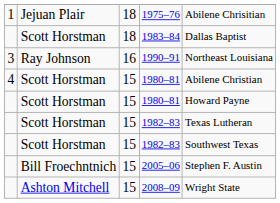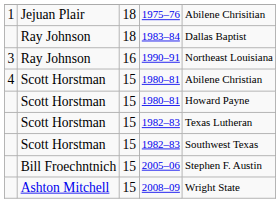1983–84 | column 2: Scott Horstman -> Ray Johnson
